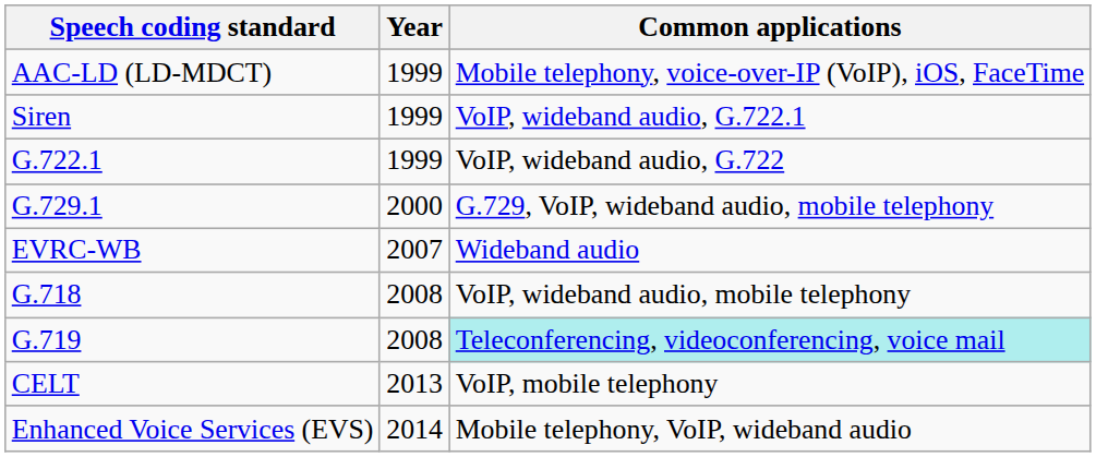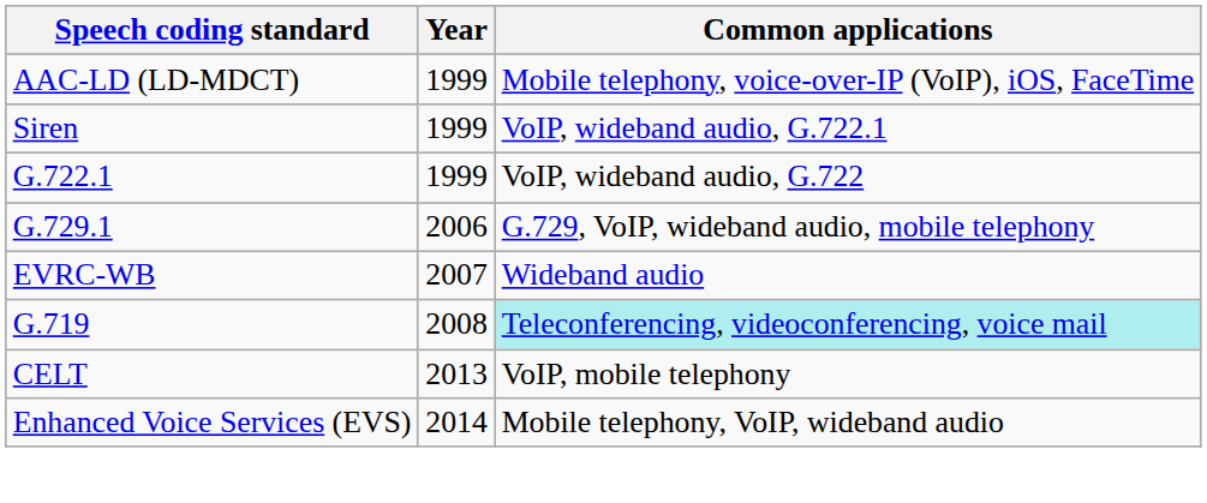G.729.1 | Year: 2000 -> 2006
- row: G.718 | 2008 | VoIP, wideband audio, mobile telephony
